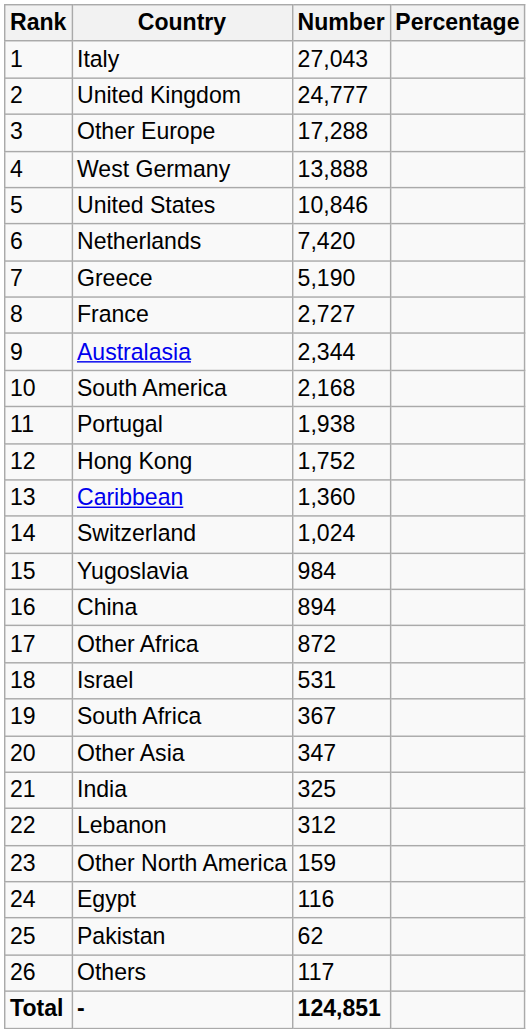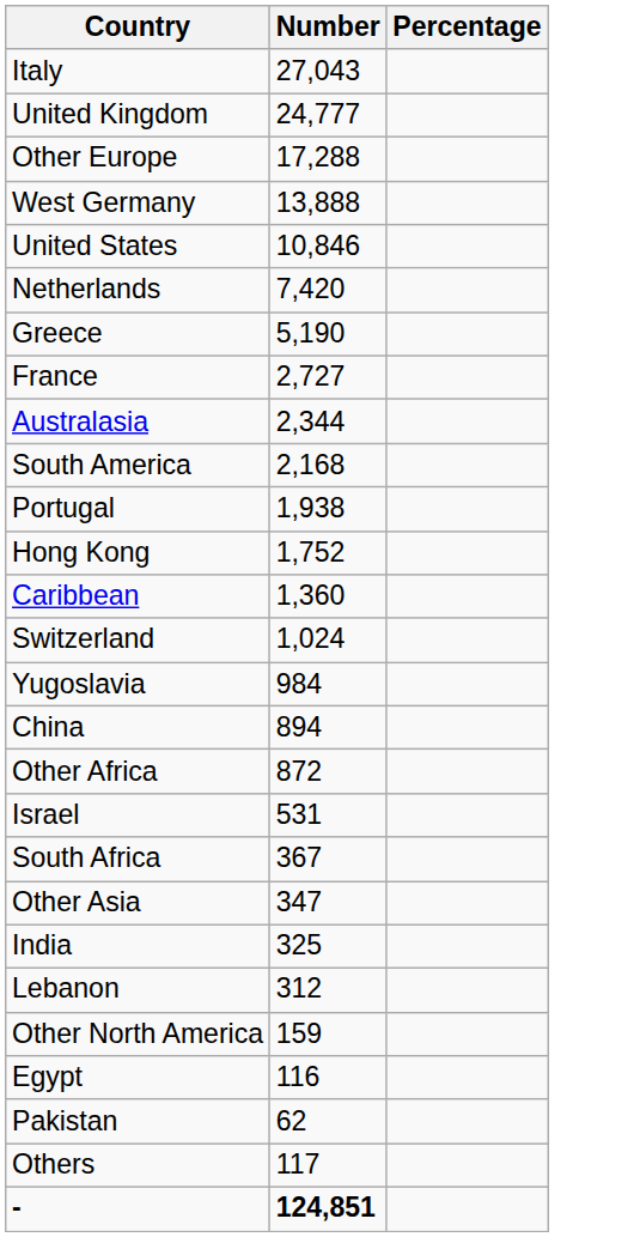- column: Rank | 1 | 2 | 3 | 4 | 5 | 6 | 7 | 8 | 9 | 10 | 11 | 12 | 13 | 14 | 15 | 16 | 17 | 18 | 19 | 20 | 21 | 22 | 23 | 24 | 25 | 26 | Total
